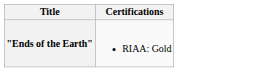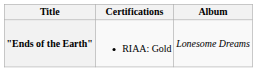+ column: Album | Lonesome Dreams
